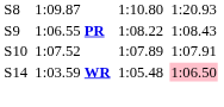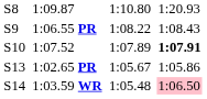1:07.52 | column 7: normal -> bold
+ row: S13 | 1:02.65 PR | 1:05.67 | 1:05.86
